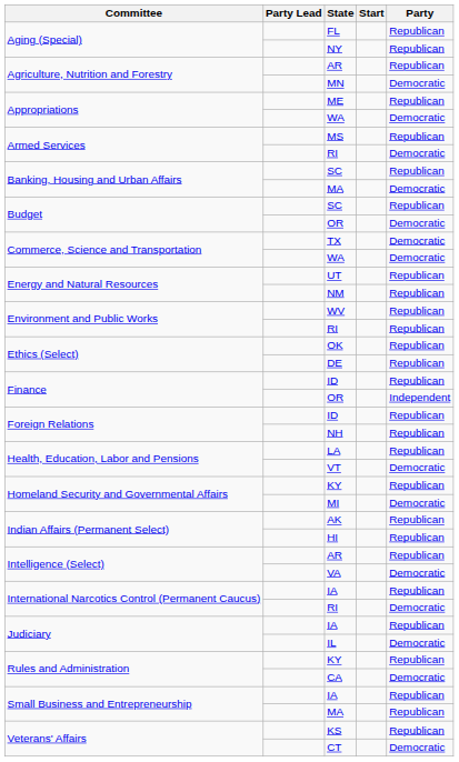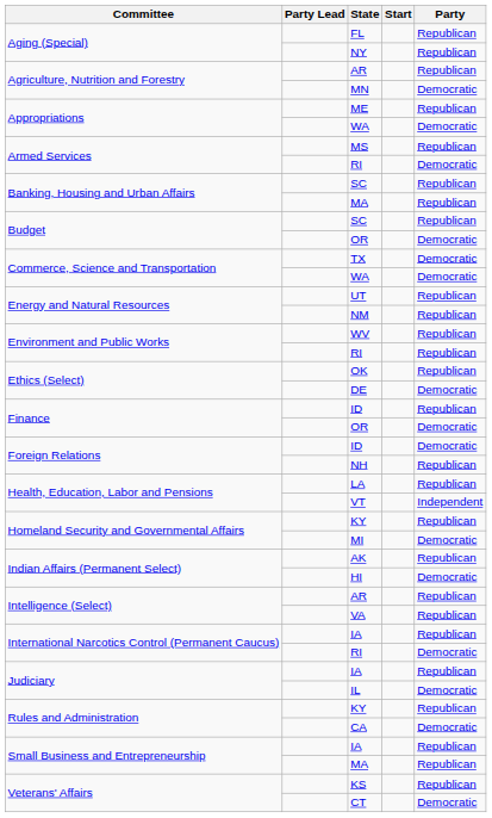Banking, Housing and Urban Affairs / MA | Party: Democratic -> Republican
DE | Party: Republican -> Democratic
Finance / OR | Party: Independent -> Democratic
Foreign Relations / ID | Party: Republican -> Democratic
VT | Party: Democratic -> Independent
HI | Party: Republican -> Democratic
VA | Party: Democratic -> Republican
